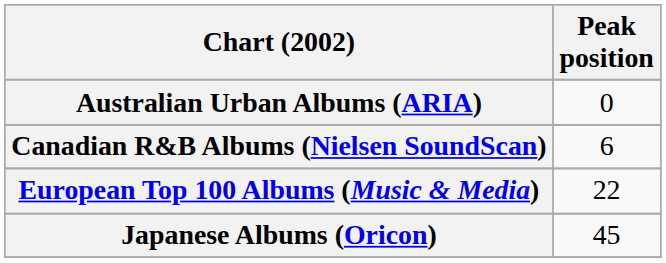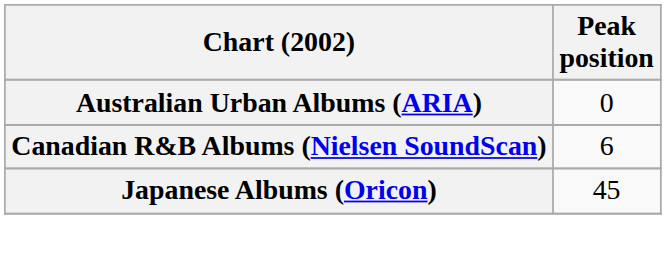- row: European Top 100 Albums (Music & Media) | 22
